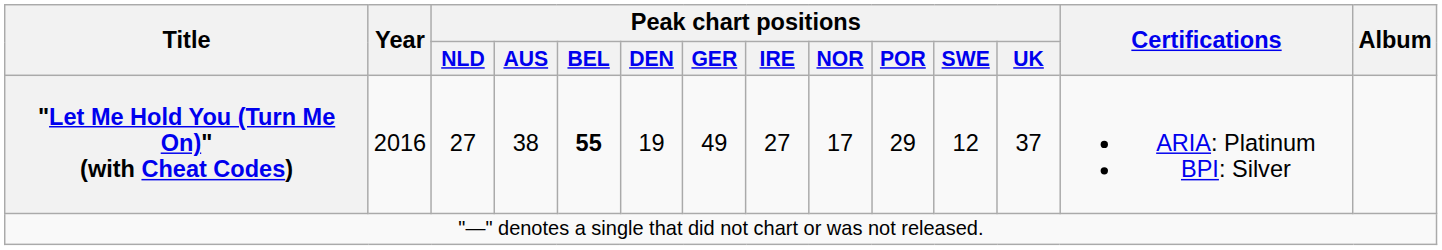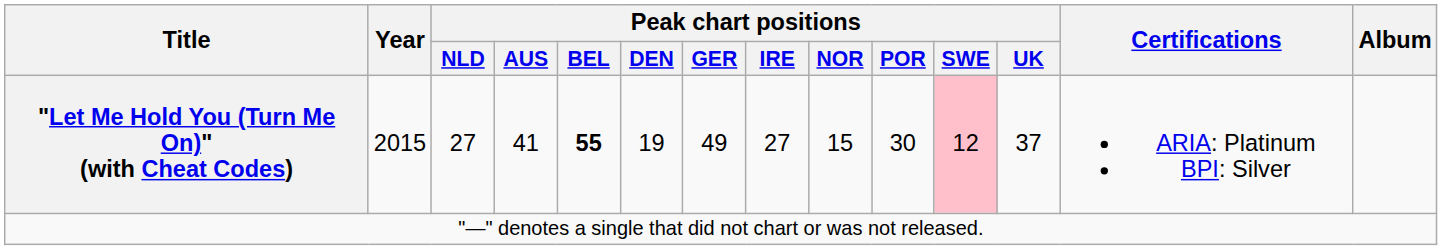"Let Me Hold You (Turn Me On)" (with Cheat Codes) | Year: 2016 -> 2015
"Let Me Hold You (Turn Me On)" (with Cheat Codes) | Peak chart positions / AUS: 38 -> 41
"Let Me Hold You (Turn Me On)" (with Cheat Codes) | Peak chart positions / NOR: 17 -> 15
"Let Me Hold You (Turn Me On)" (with Cheat Codes) | Peak chart positions / POR: 29 -> 30
"Let Me Hold You (Turn Me On)" (with Cheat Codes) | Peak chart positions / SWE: no background -> pink background
